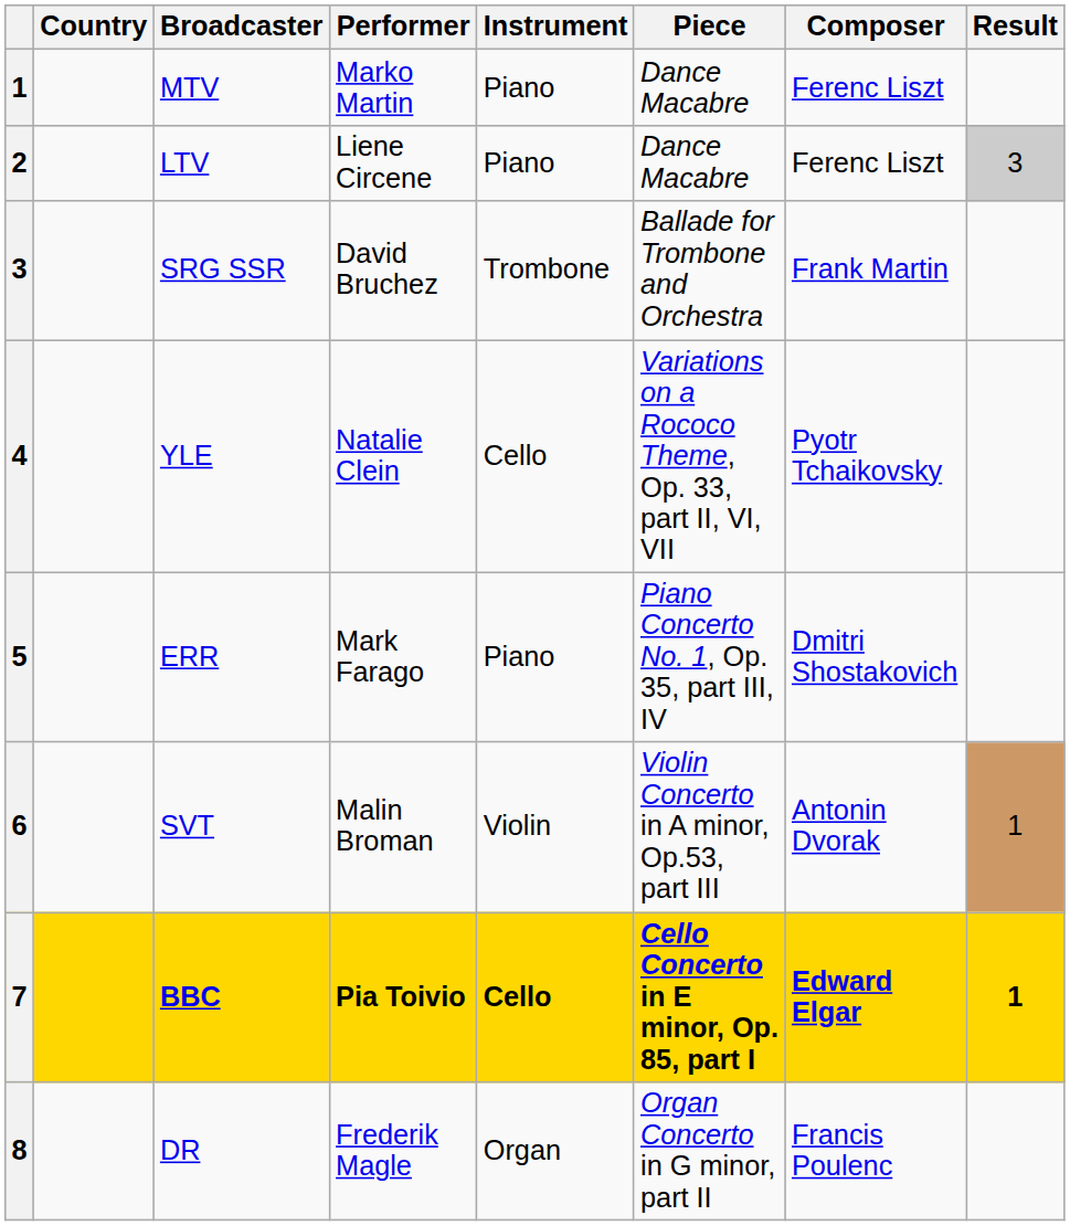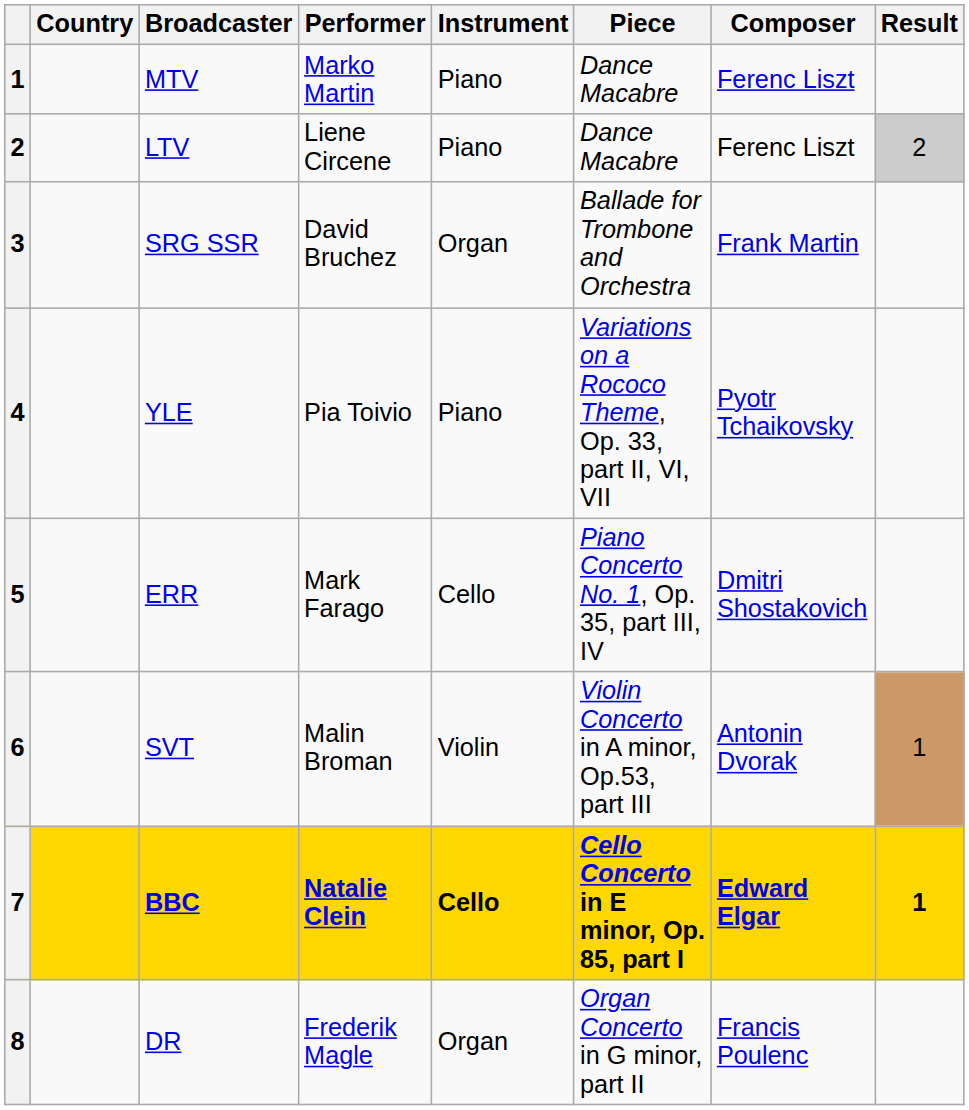LTV | Result: 3 -> 2
SRG SSR | Instrument: Trombone -> Organ
YLE | Performer: Natalie Clein -> Pia Toivio
YLE | Instrument: Cello -> Piano
ERR | Instrument: Piano -> Cello
BBC | Performer: Pia Toivio -> Natalie Clein
